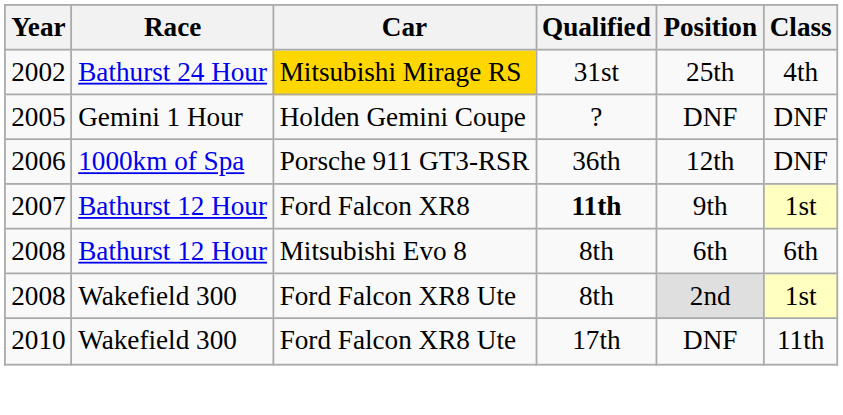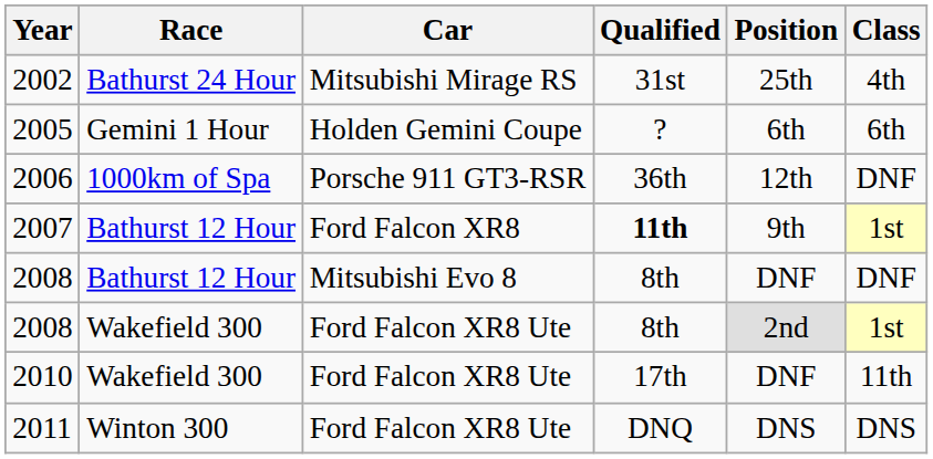2002 | Car: gold background -> no background
2005 | Position: DNF -> 6th
2005 | Class: DNF -> 6th
2008 / Bathurst 12 Hour | Position: 6th -> DNF
2008 / Bathurst 12 Hour | Class: 6th -> DNF
+ row: 2011 | Winton 300 | Ford Falcon XR8 Ute | DNQ | DNS | DNS
